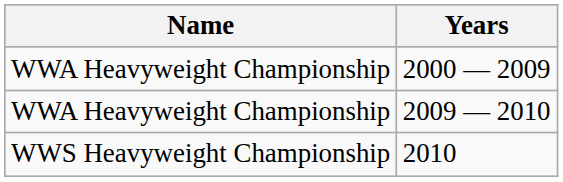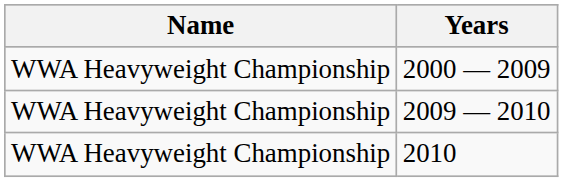2010 | Name: WWS Heavyweight Championship -> WWA Heavyweight Championship
